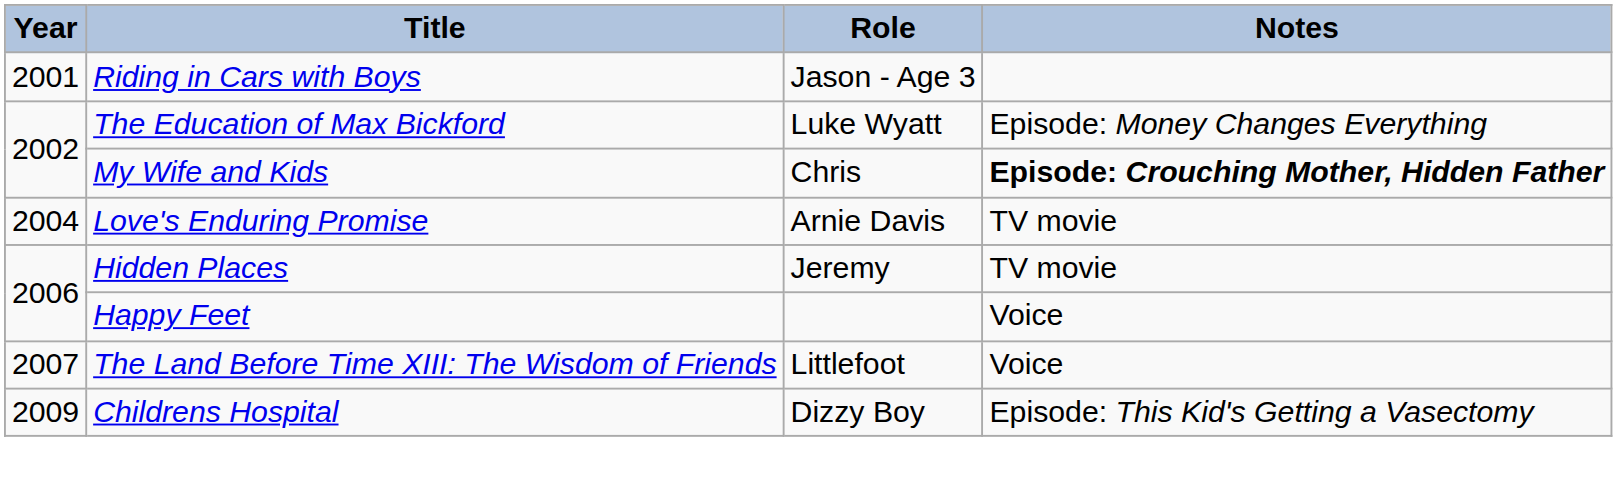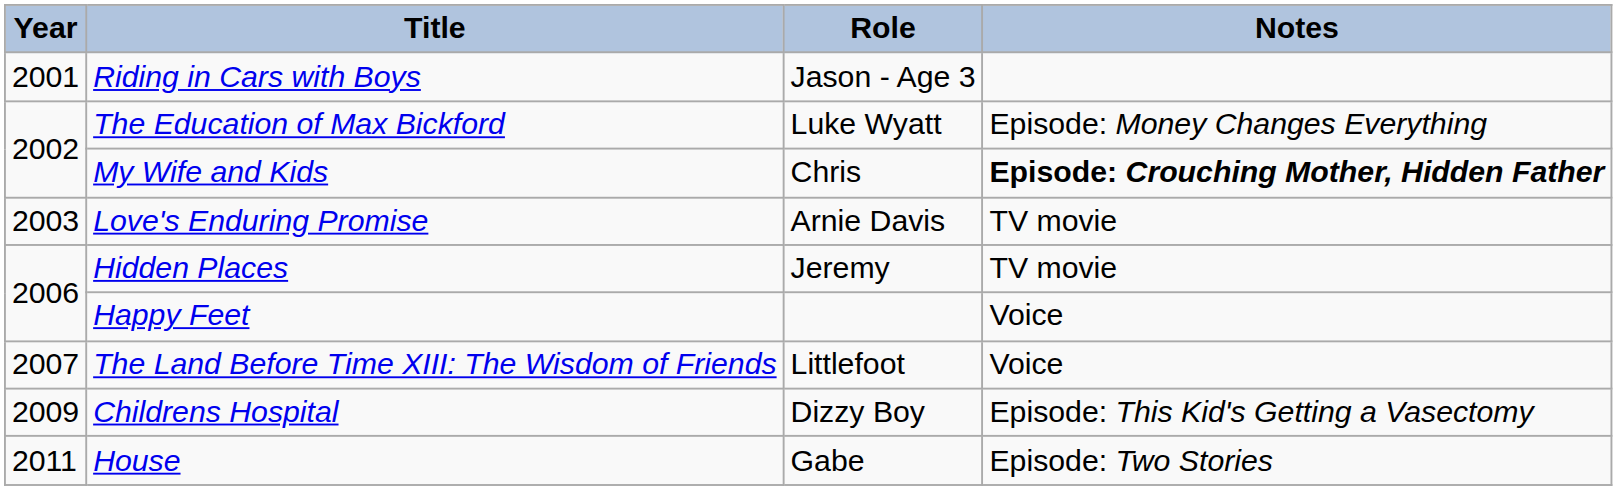Love's Enduring Promise | Year: 2004 -> 2003
+ row: 2011 | House | Gabe | Episode: Two Stories
